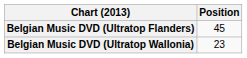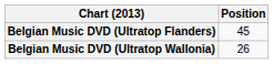Belgian Music DVD (Ultratop Wallonia) | Position: 23 -> 26
